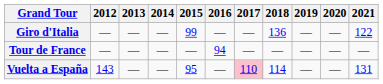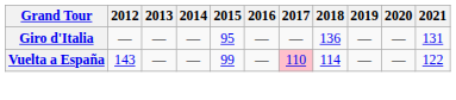Giro d'Italia | 2015: 99 -> 95
Giro d'Italia | 2021: 122 -> 131
- row: Tour de France | — | — | — | — | 94 | — | — | — | — | —
Vuelta a España | 2015: 95 -> 99
Vuelta a España | 2021: 131 -> 122
